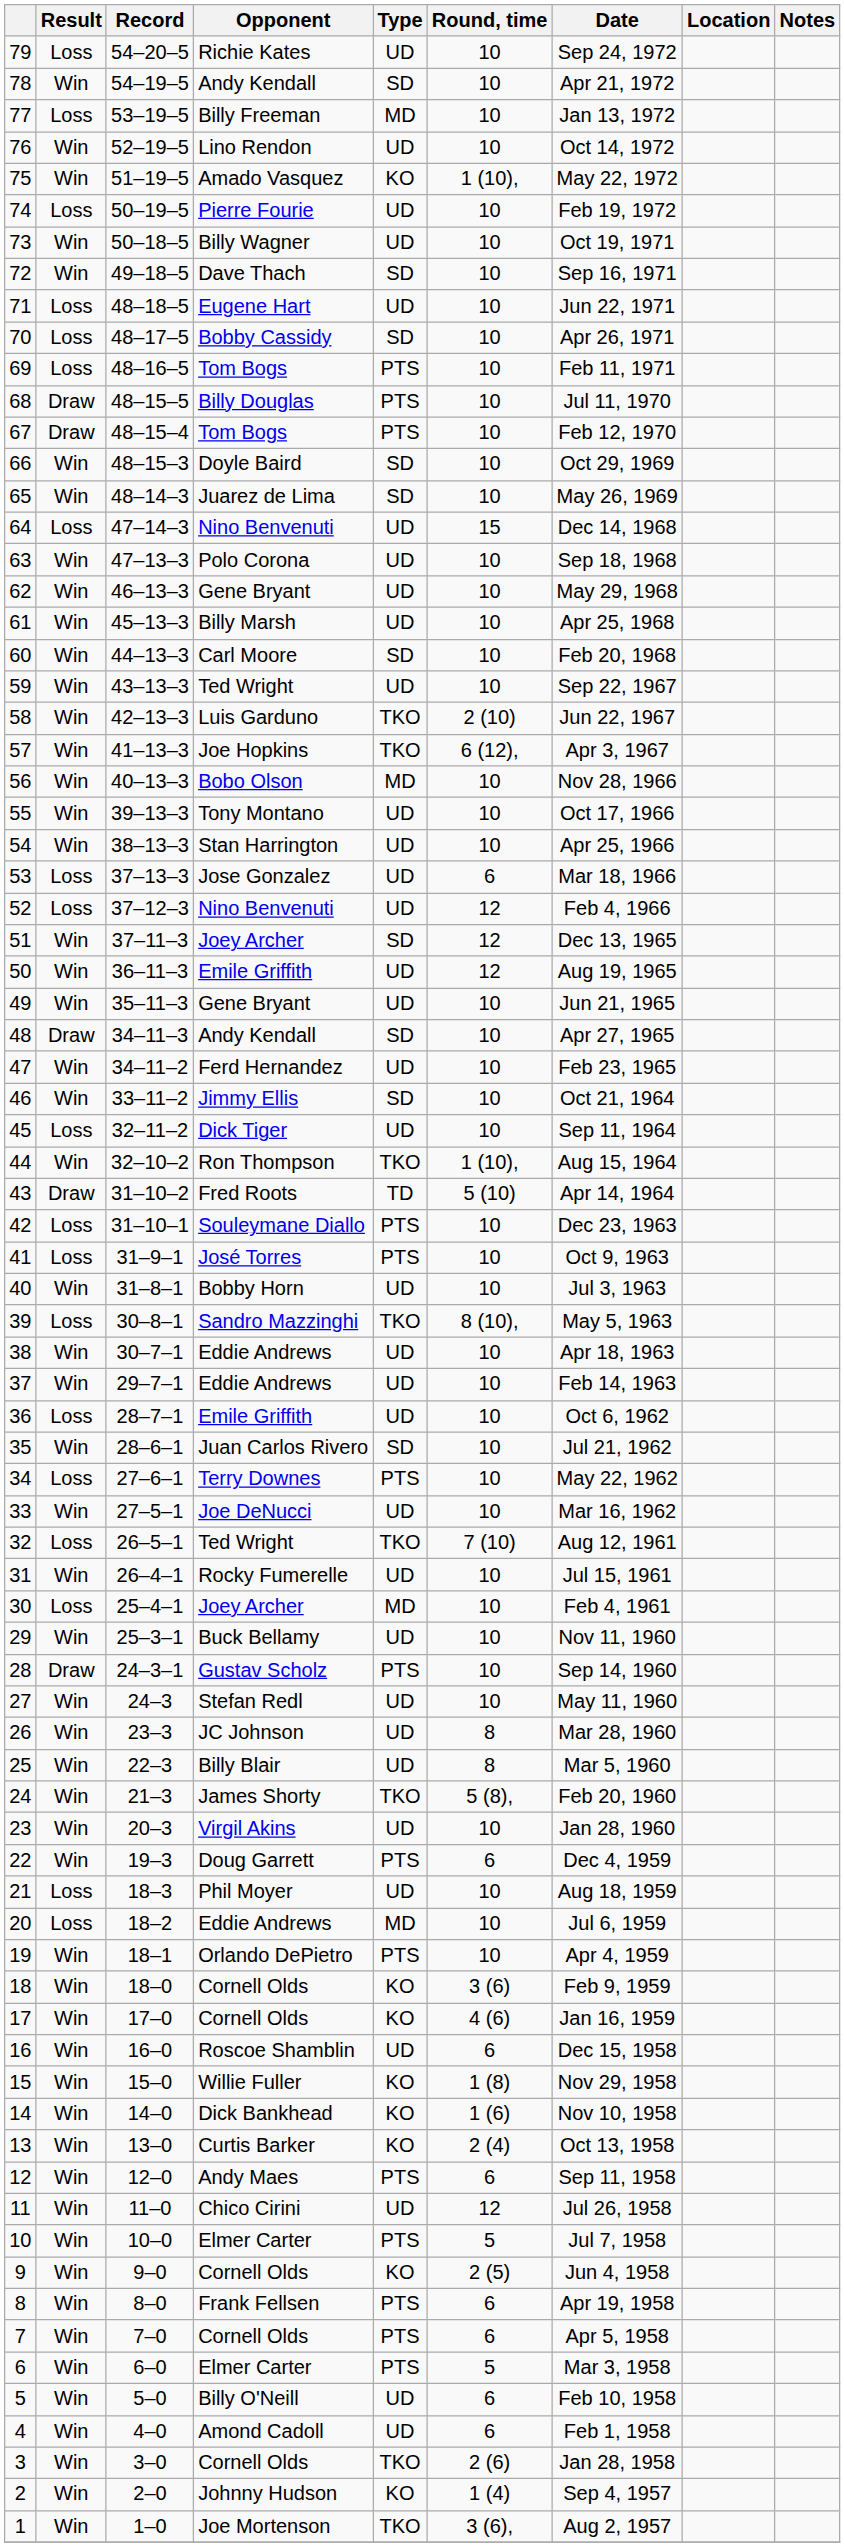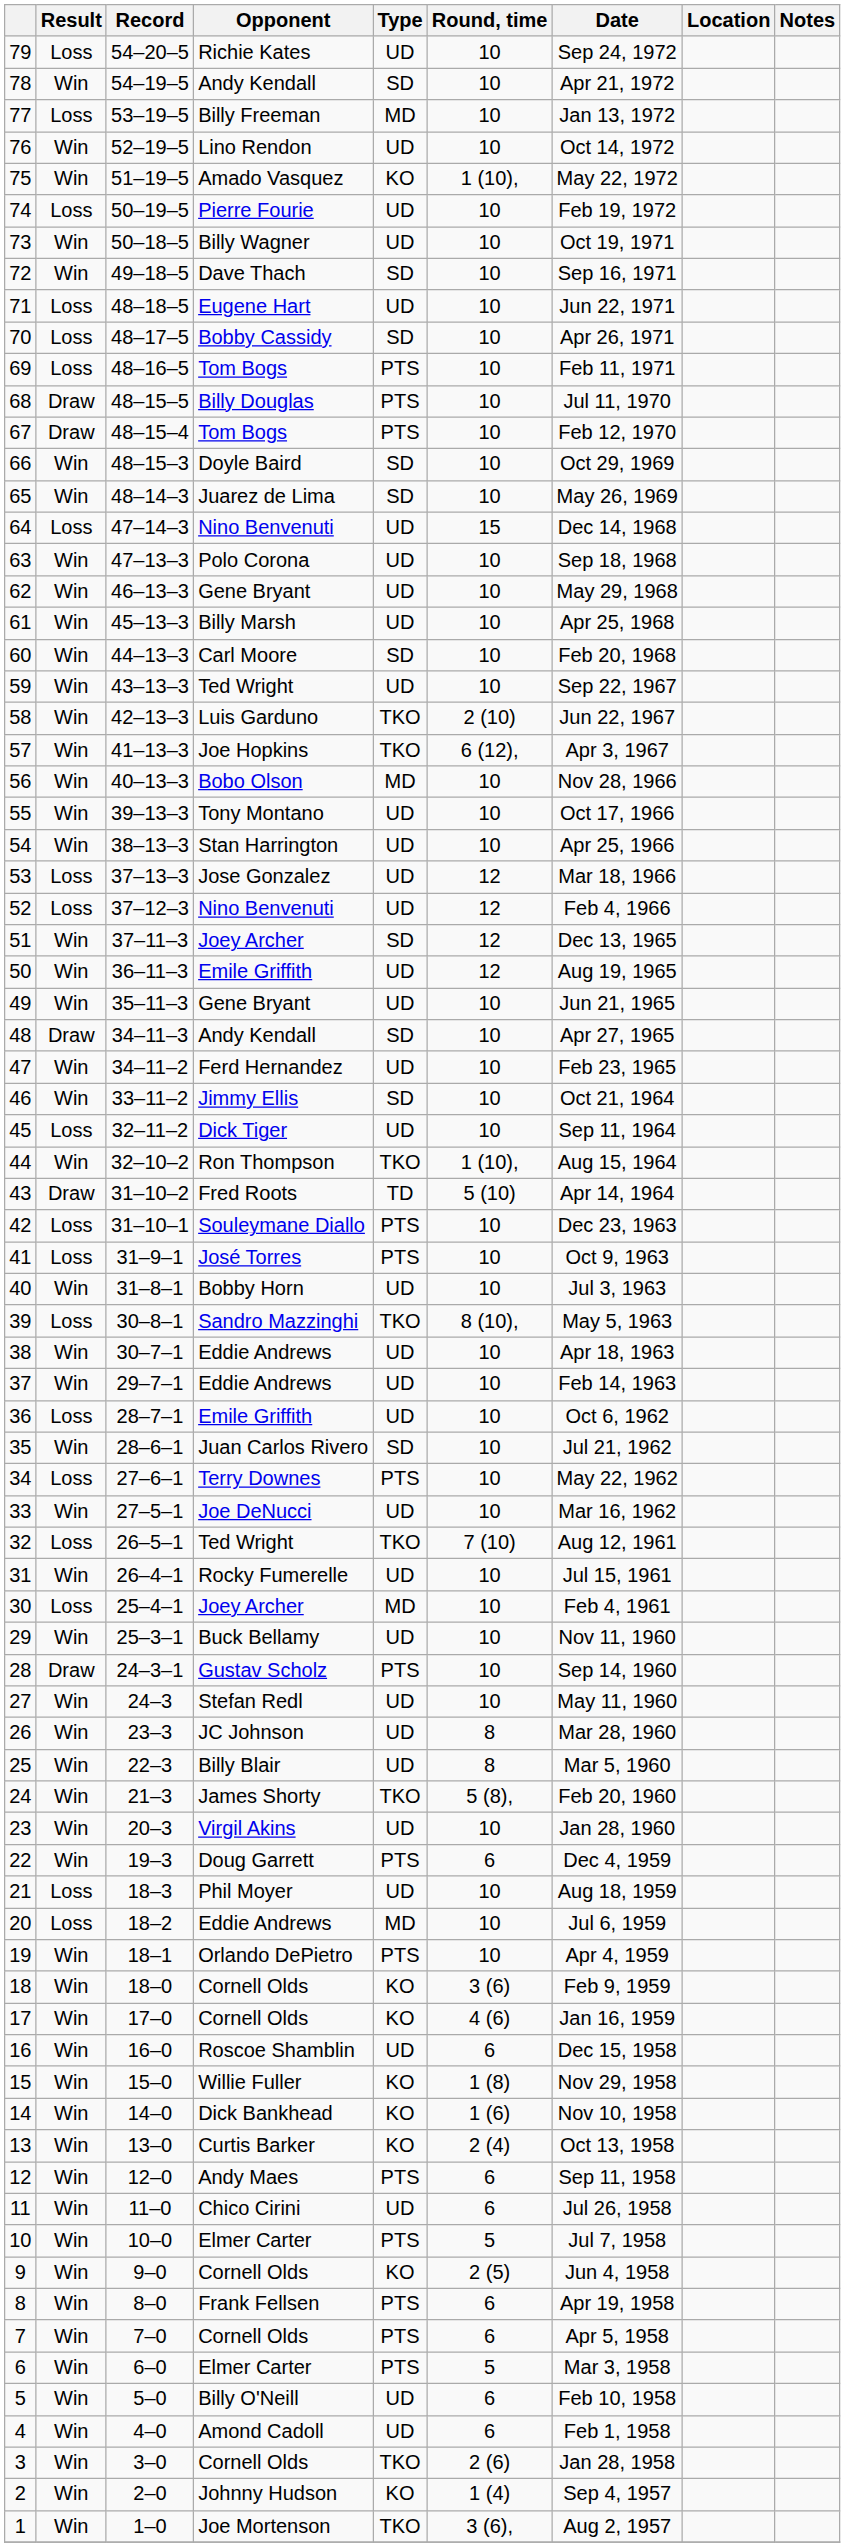53 | Round, time: 6 -> 12
11 | Round, time: 12 -> 6
